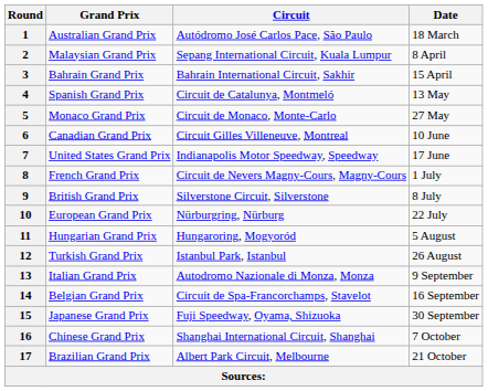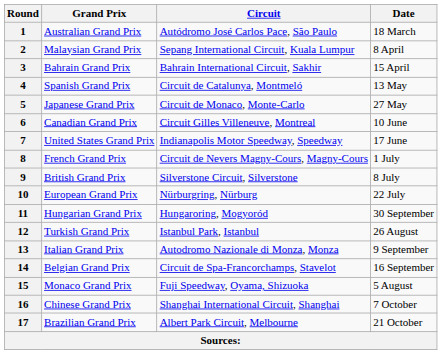5 | Grand Prix: Monaco Grand Prix -> Japanese Grand Prix
11 | Date: 5 August -> 30 September
15 | Grand Prix: Japanese Grand Prix -> Monaco Grand Prix
15 | Date: 30 September -> 5 August
